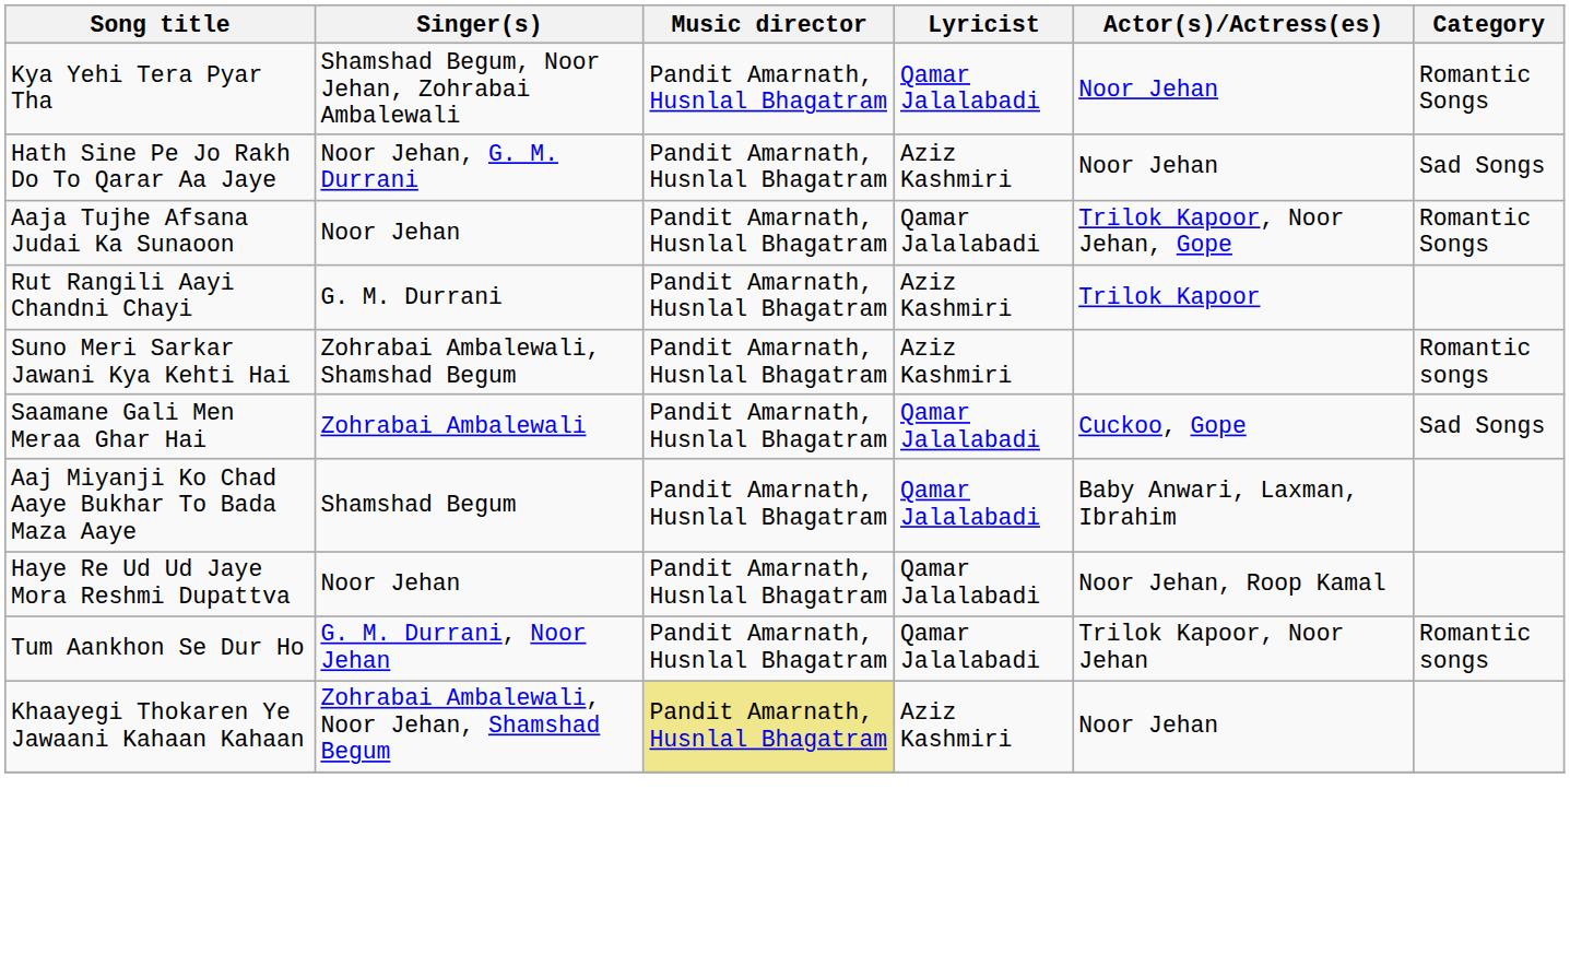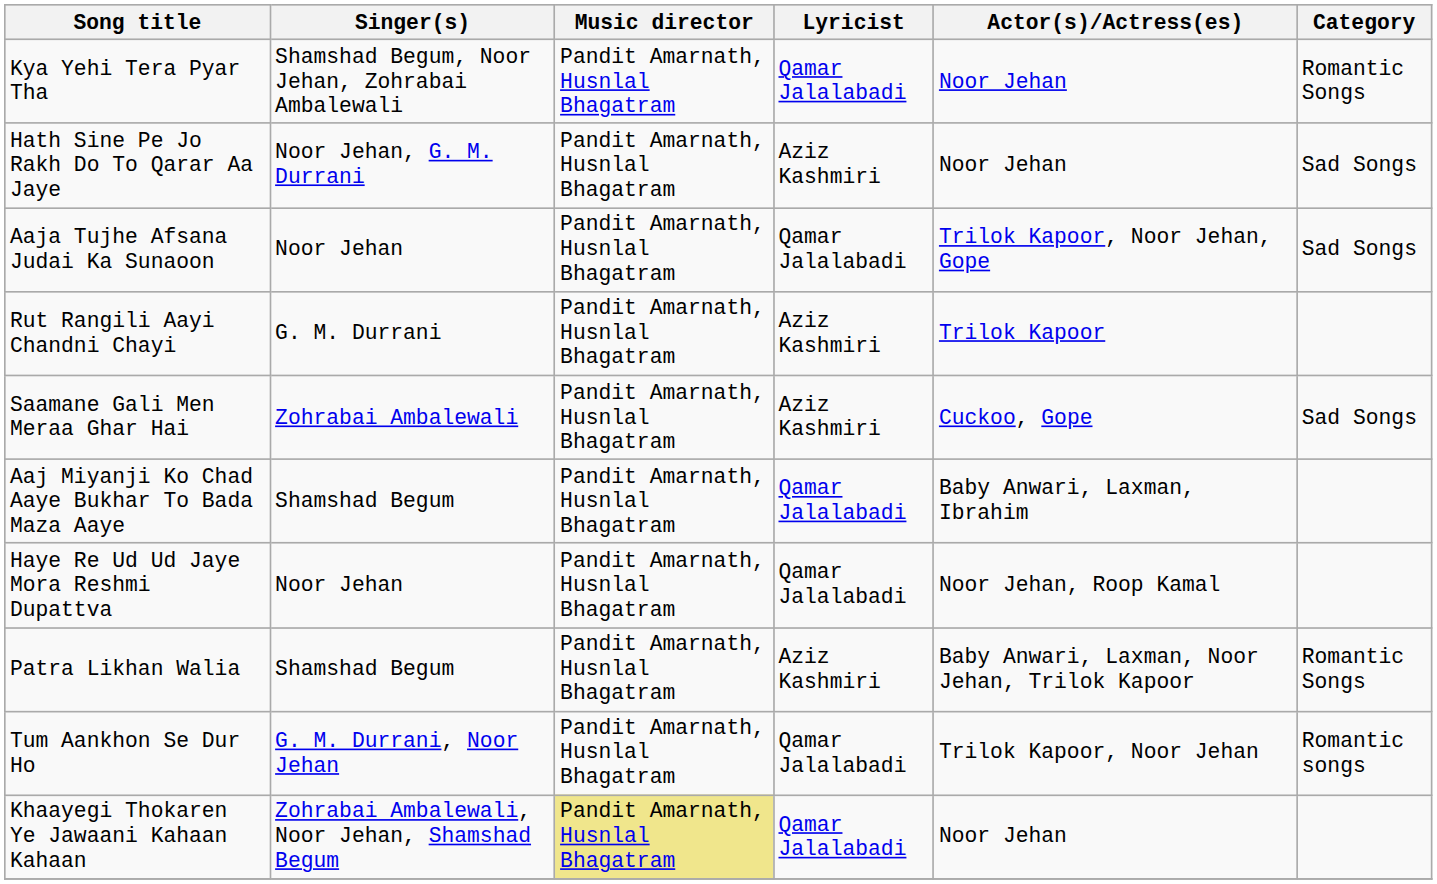Aaja Tujhe Afsana Judai Ka Sunaoon | Category: Romantic Songs -> Sad Songs
- row: Suno Meri Sarkar Jawani Kya Kehti Hai | Zohrabai Ambalewali, Shamshad Begum | Pandit Amarnath, Husnlal Bhagatram | Aziz Kashmiri | Romantic songs
Saamane Gali Men Meraa Ghar Hai | Lyricist: Qamar Jalalabadi -> Aziz Kashmiri
+ row: Patra Likhan Walia | Shamshad Begum | Pandit Amarnath, Husnlal Bhagatram | Aziz Kashmiri | Baby Anwari, Laxman, Noor Jehan, Trilok Kapoor | Romantic Songs
Khaayegi Thokaren Ye Jawaani Kahaan Kahaan | Lyricist: Aziz Kashmiri -> Qamar Jalalabadi
